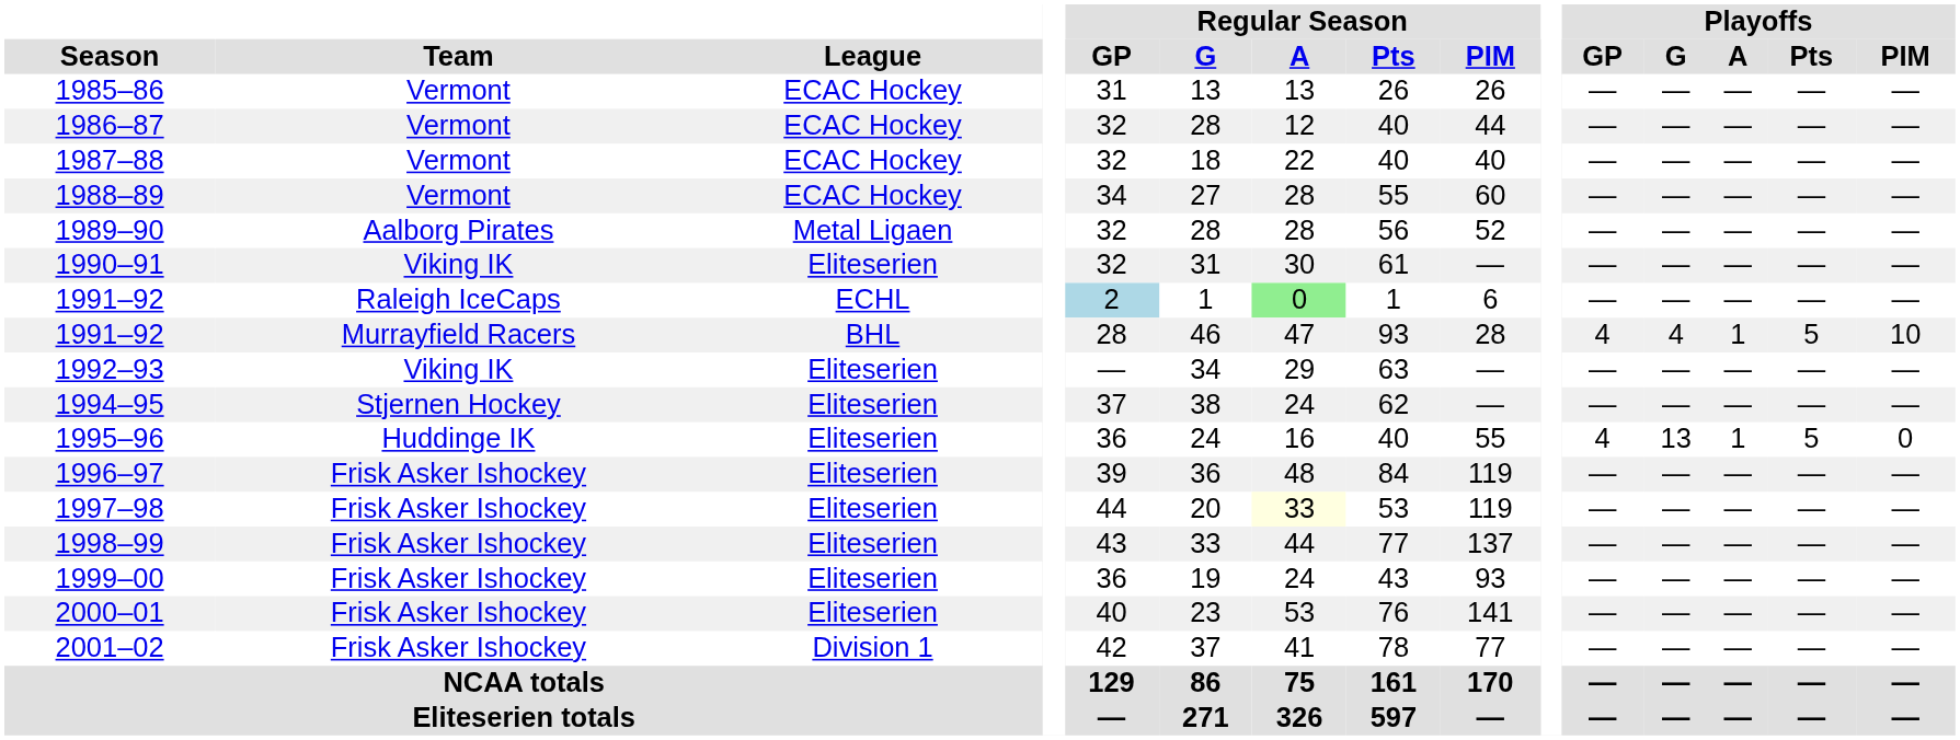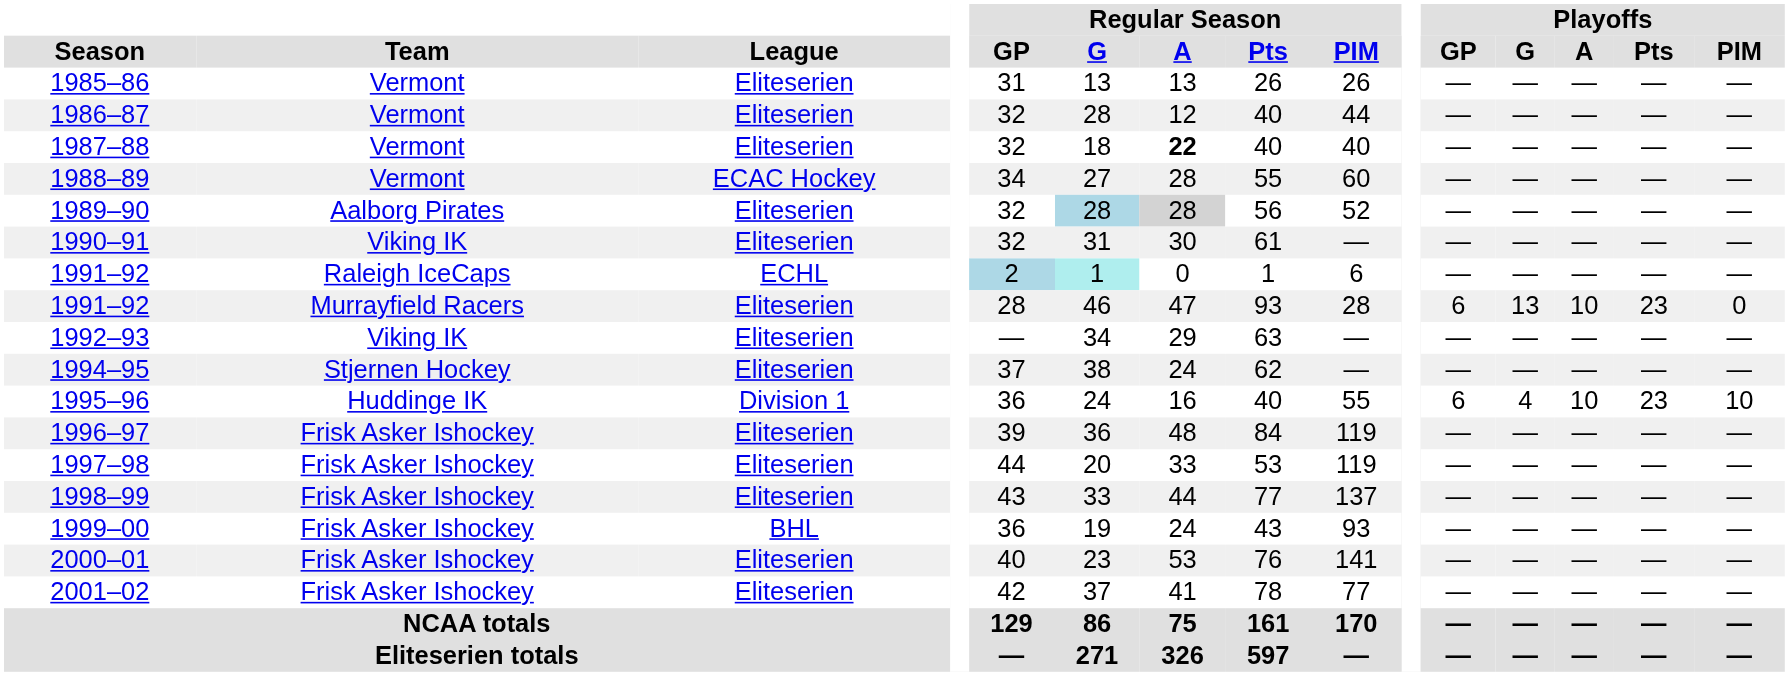1985–86 | League: ECAC Hockey -> Eliteserien
1986–87 | League: ECAC Hockey -> Eliteserien
1987–88 | League: ECAC Hockey -> Eliteserien
1987–88 | Regular Season / A: normal -> bold
1989–90 | League: Metal Ligaen -> Eliteserien
1989–90 | Regular Season / G: no background -> lightblue background
1989–90 | Regular Season / A: no background -> lightgrey background
1991–92 / Raleigh IceCaps | Regular Season / G: no background -> paleturquoise background
1991–92 / Raleigh IceCaps | Regular Season / A: lightgreen background -> no background
1991–92 / Murrayfield Racers | League: BHL -> Eliteserien
1991–92 / Murrayfield Racers | Playoffs / GP: 4 -> 6
1991–92 / Murrayfield Racers | Playoffs / G: 4 -> 13
1991–92 / Murrayfield Racers | Playoffs / A: 1 -> 10
1991–92 / Murrayfield Racers | Playoffs / Pts: 5 -> 23
1991–92 / Murrayfield Racers | Playoffs / PIM: 10 -> 0
1995–96 | League: Eliteserien -> Division 1
1995–96 | Playoffs / GP: 4 -> 6
1995–96 | Playoffs / G: 13 -> 4
1995–96 | Playoffs / A: 1 -> 10
1995–96 | Playoffs / Pts: 5 -> 23
1995–96 | Playoffs / PIM: 0 -> 10
1997–98 | Regular Season / A: lightyellow background -> no background
1999–00 | League: Eliteserien -> BHL
2001–02 | League: Division 1 -> Eliteserien
